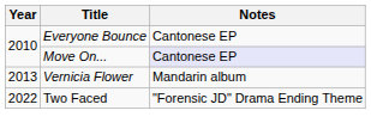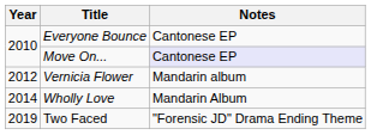Vernicia Flower | Year: 2013 -> 2012
+ row: 2014 | Wholly Love | Mandarin Album
Two Faced | Year: 2022 -> 2019
